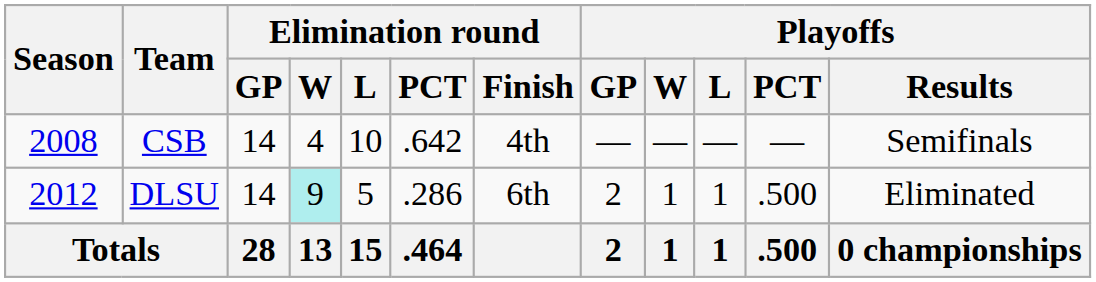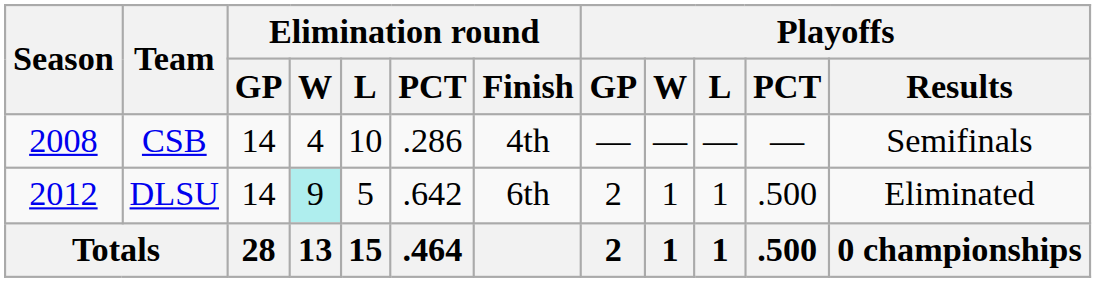CSB | Elimination round / PCT: .642 -> .286
DLSU | Elimination round / PCT: .286 -> .642
